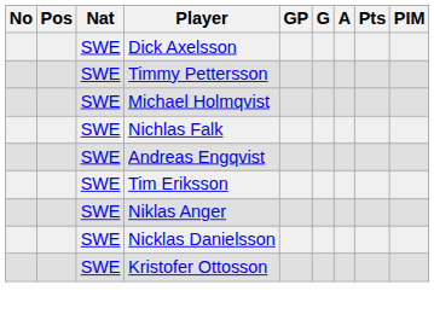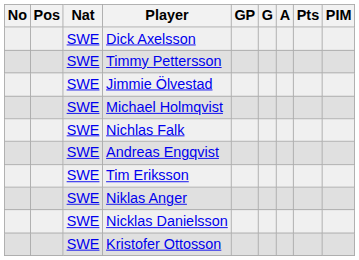+ row: SWE | Jimmie Ölvestad
